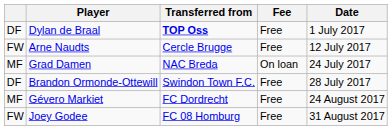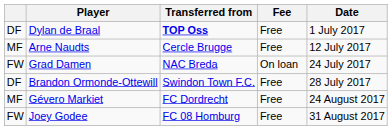Arne Naudts | column 1: FW -> MF
Grad Damen | column 1: MF -> FW
